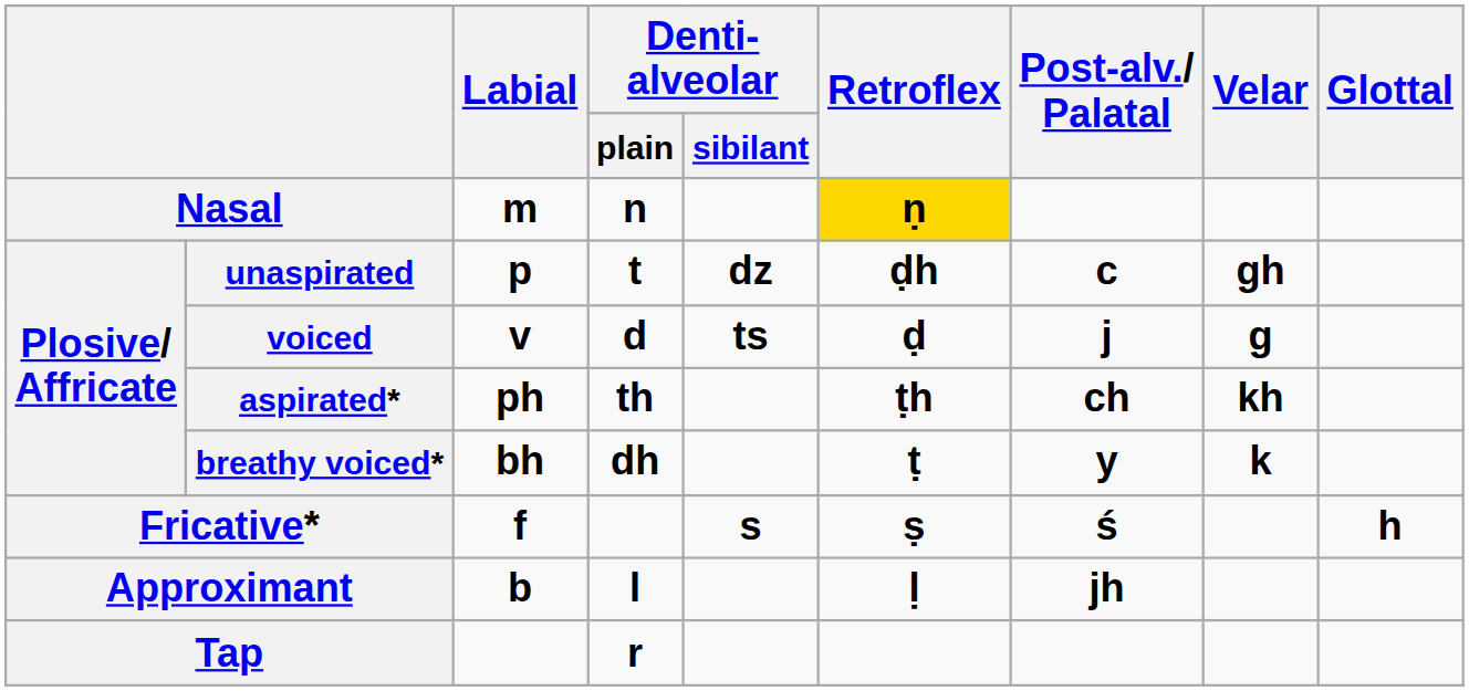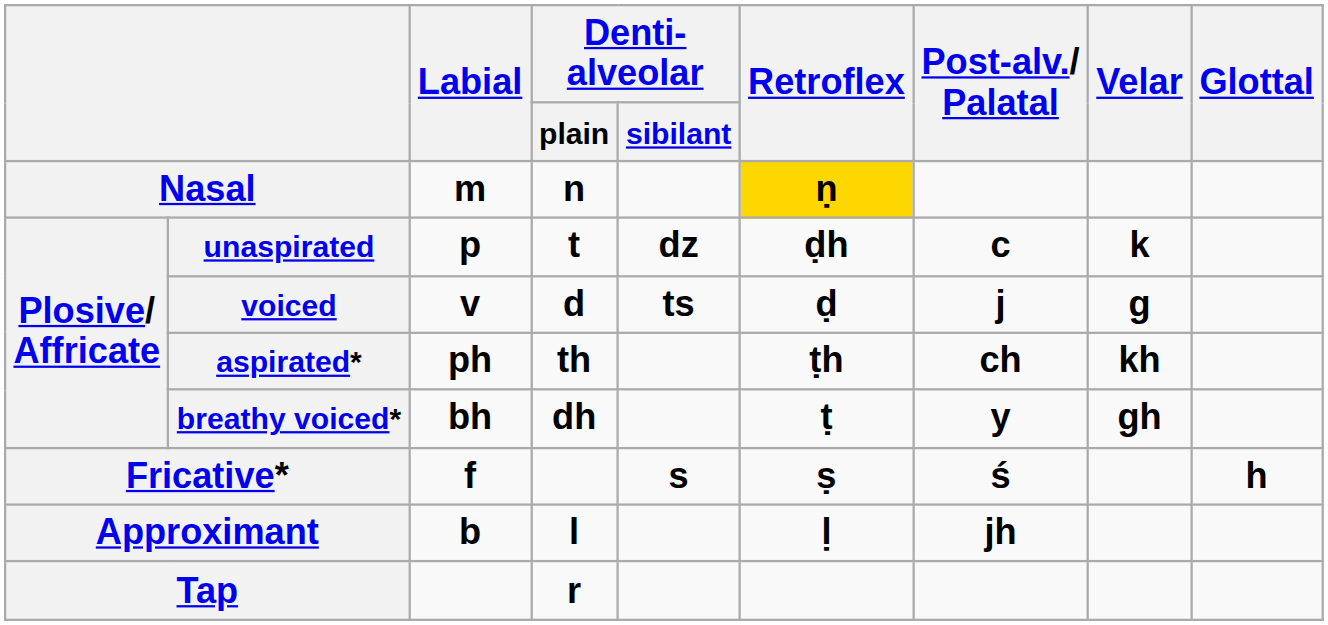unaspirated | Velar: gh -> k
breathy voiced* | Velar: k -> gh
